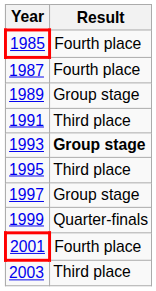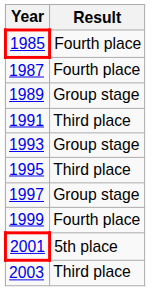1993 | Result: bold -> normal
1999 | Result: Quarter-finals -> Fourth place
2001 | Result: Fourth place -> 5th place
